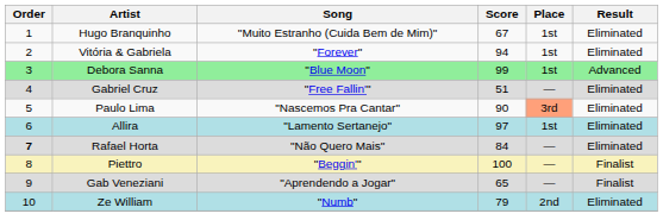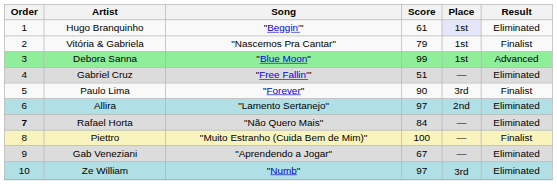Hugo Branquinho | Song: "Muito Estranho (Cuida Bem de Mim)" -> "Beggin'"
Hugo Branquinho | Score: 67 -> 61
Hugo Branquinho | Place: no background -> lavender background
Vitória & Gabriela | Song: "Forever" -> "Nascemos Pra Cantar"
Vitória & Gabriela | Score: 94 -> 79
Vitória & Gabriela | Result: Eliminated -> Finalist
Paulo Lima | Song: "Nascemos Pra Cantar" -> "Forever"
Paulo Lima | Place: lightsalmon background -> no background
Paulo Lima | Result: Eliminated -> Finalist
Allira | Place: 1st -> 2nd
Piettro | Song: "Beggin'" -> "Muito Estranho (Cuida Bem de Mim)"
Gab Veneziani | Score: 65 -> 67
Gab Veneziani | Result: Finalist -> Eliminated
Ze William | Score: 79 -> 97
Ze William | Place: 2nd -> 3rd
